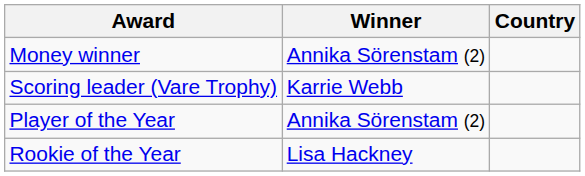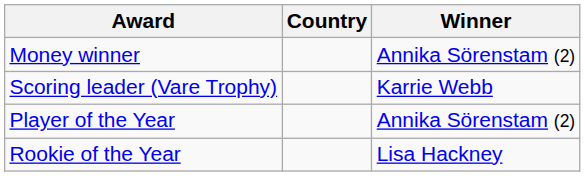columns swapped: Winner <-> Country
